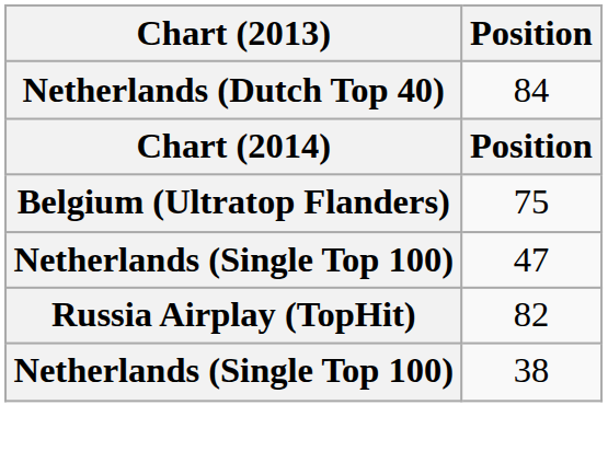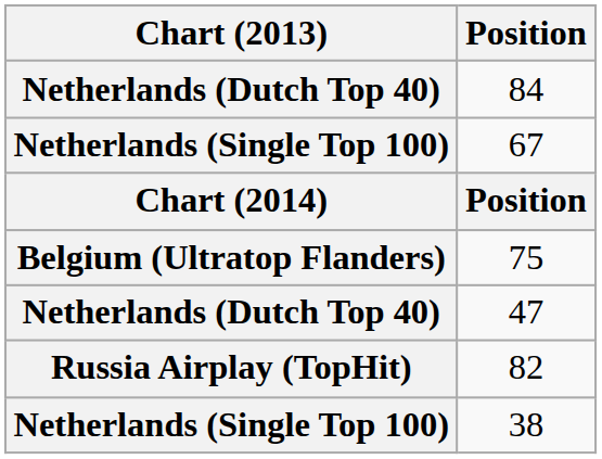+ row: Netherlands (Single Top 100) | 67
47 | Chart (2013): Netherlands (Single Top 100) -> Netherlands (Dutch Top 40)
